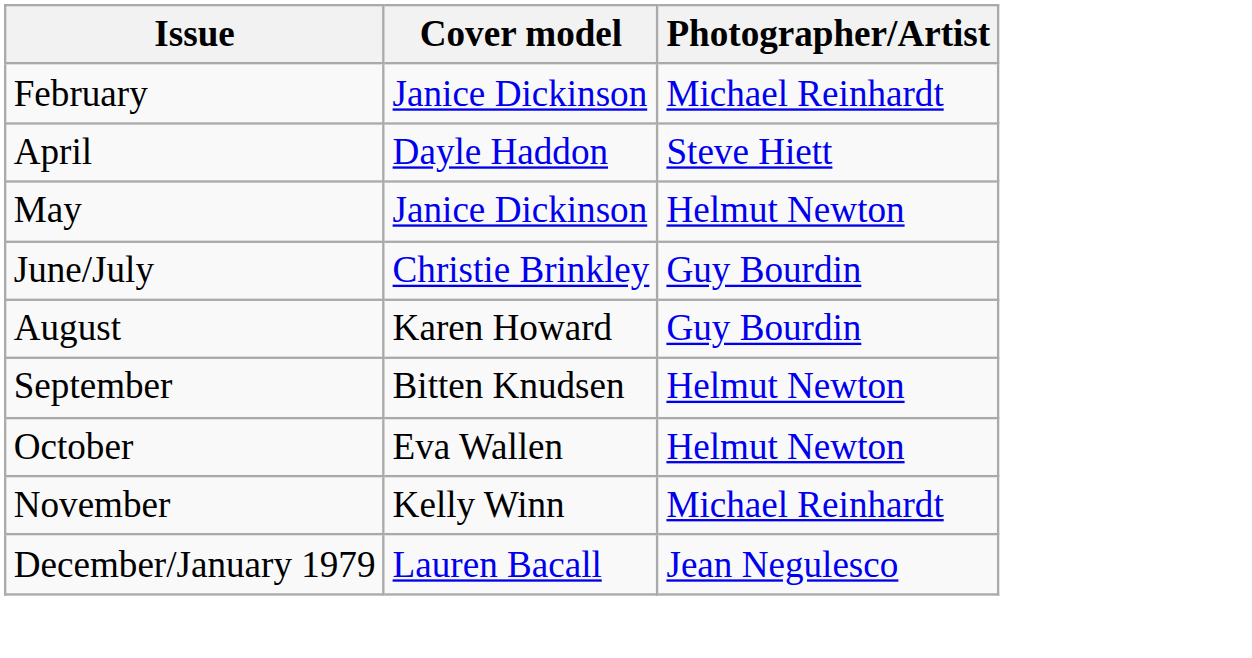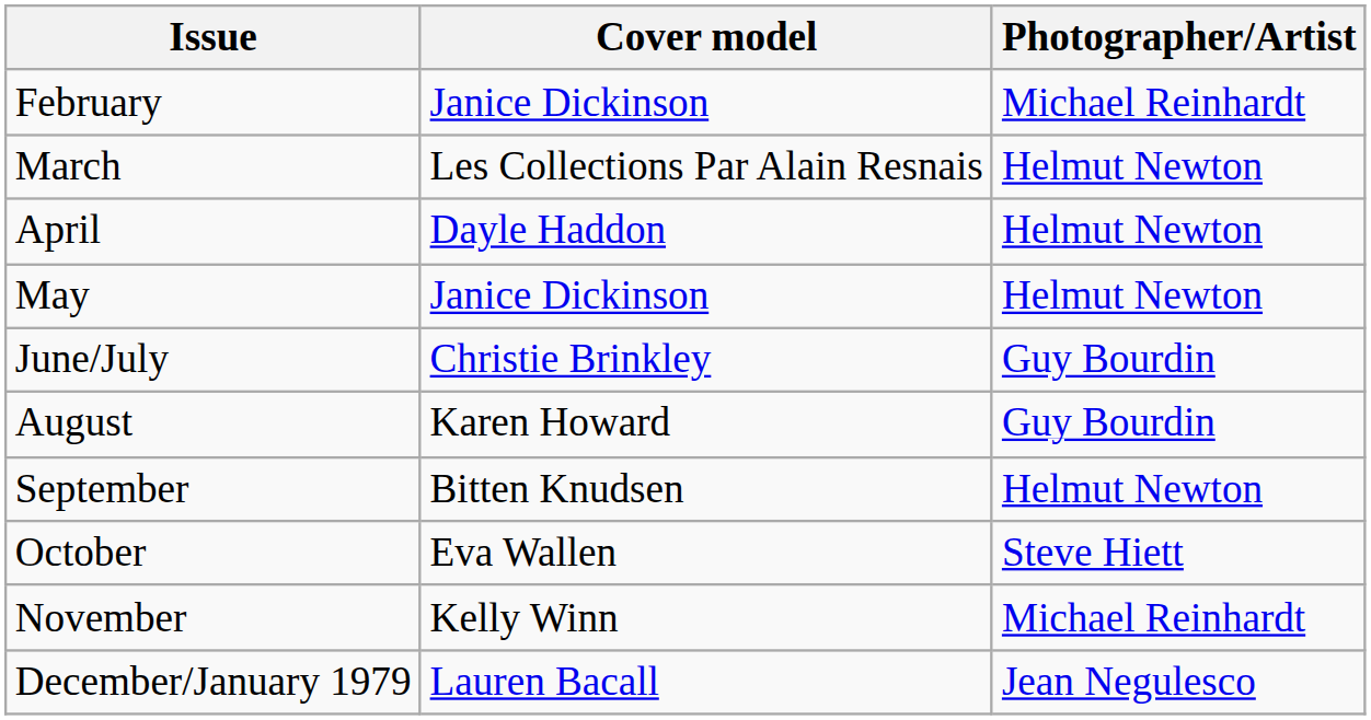+ row: March | Les Collections Par Alain Resnais | Helmut Newton
April | Photographer/Artist: Steve Hiett -> Helmut Newton
October | Photographer/Artist: Helmut Newton -> Steve Hiett
